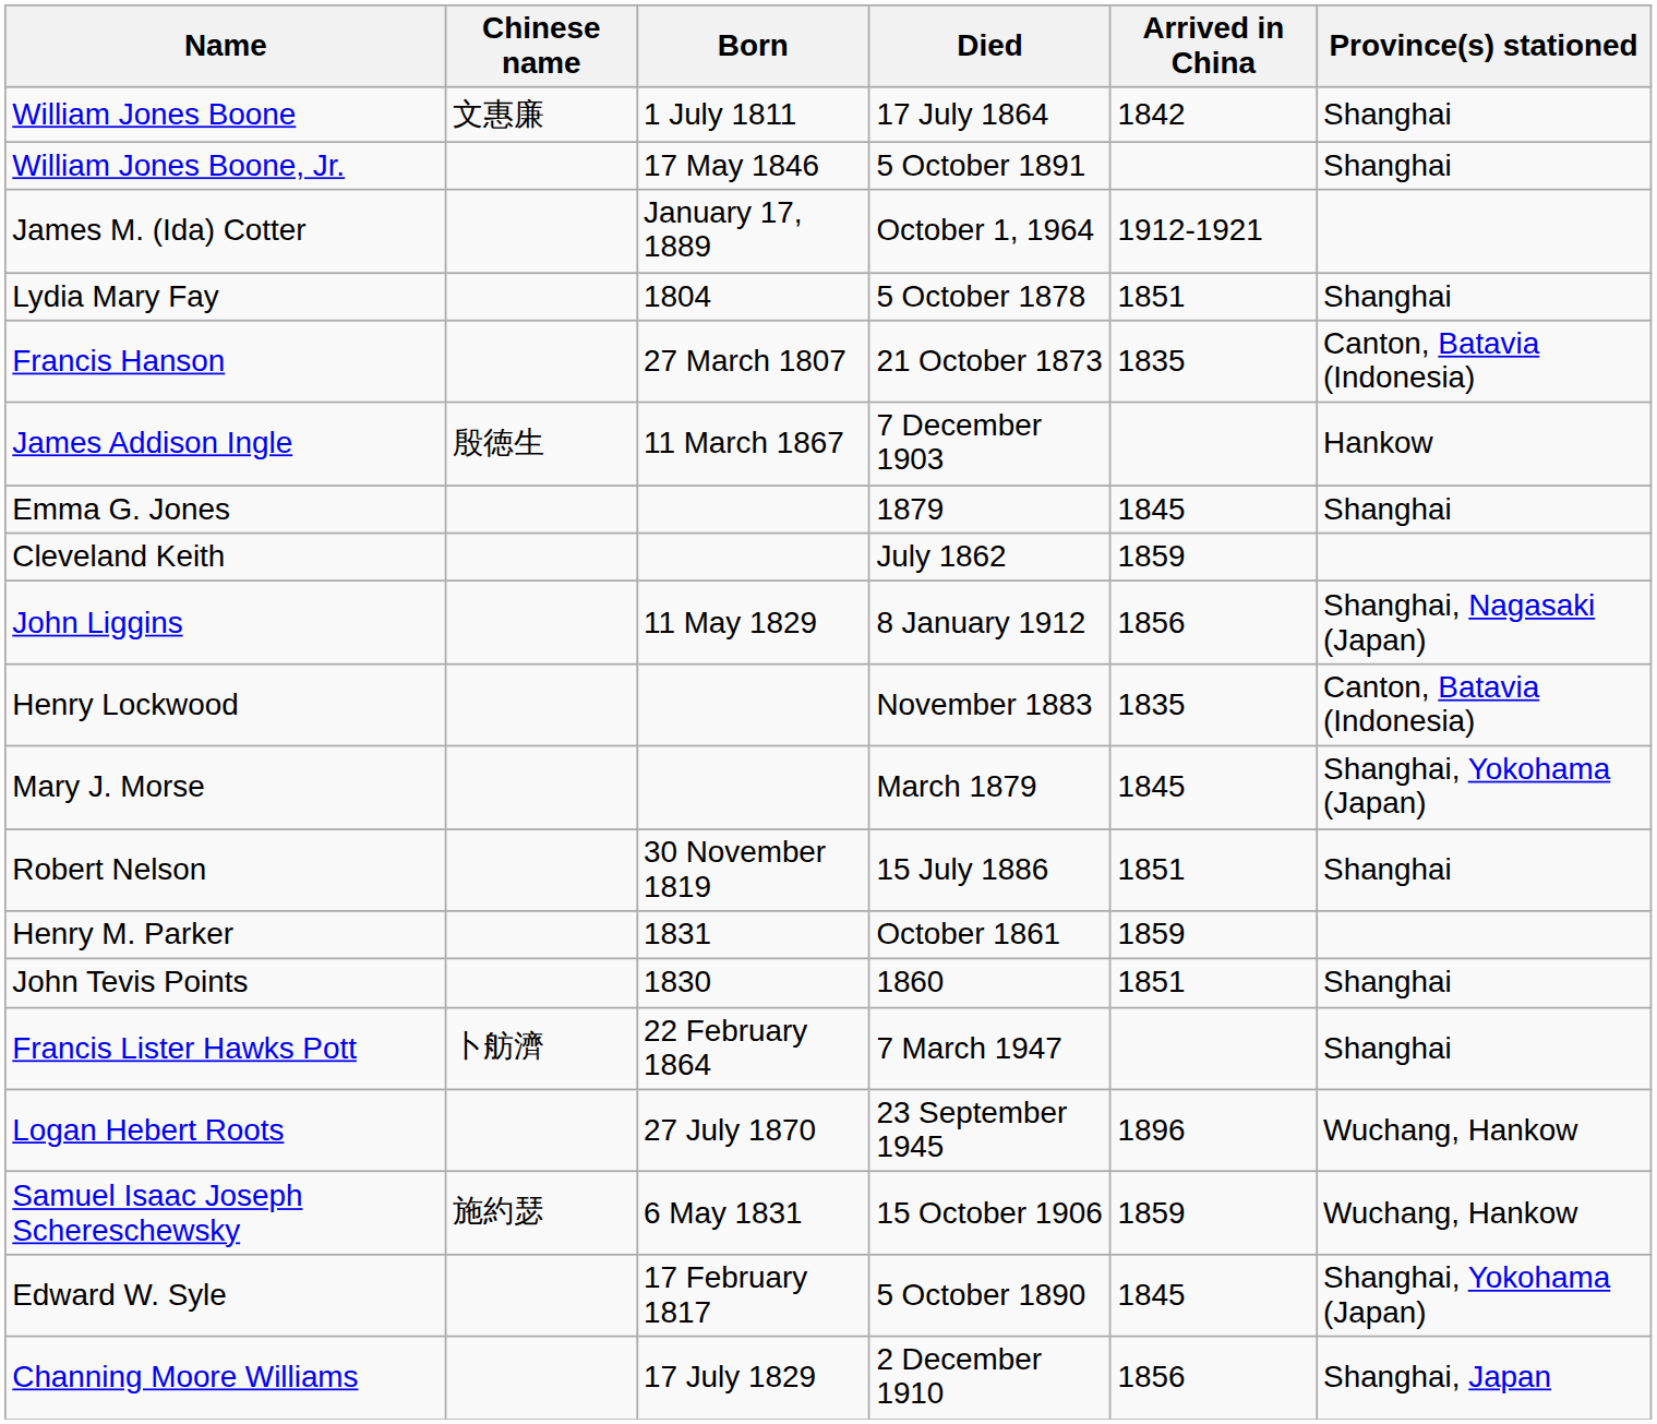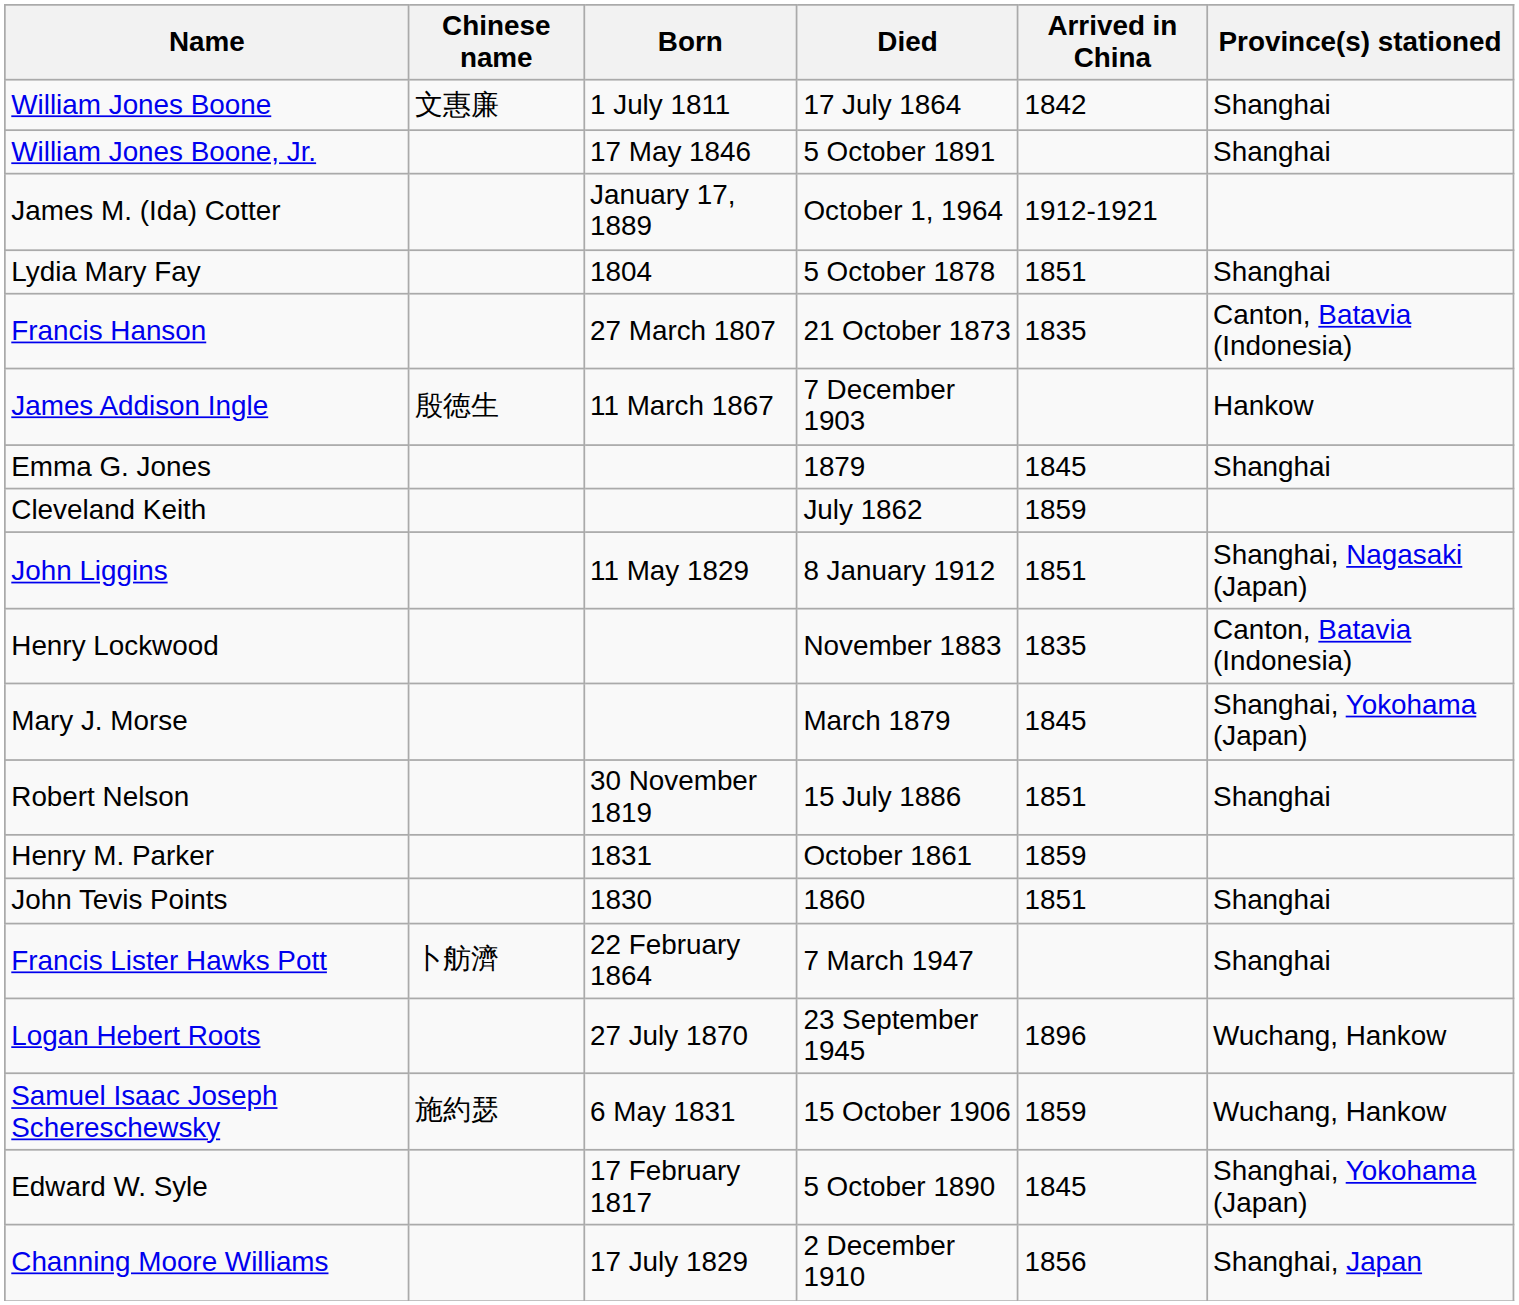John Liggins | Arrived in China: 1856 -> 1851
